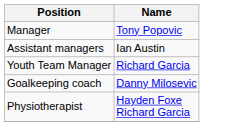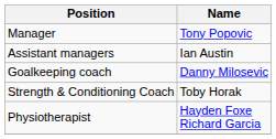- row: Youth Team Manager | Richard Garcia
+ row: Strength & Conditioning Coach | Toby Horak
